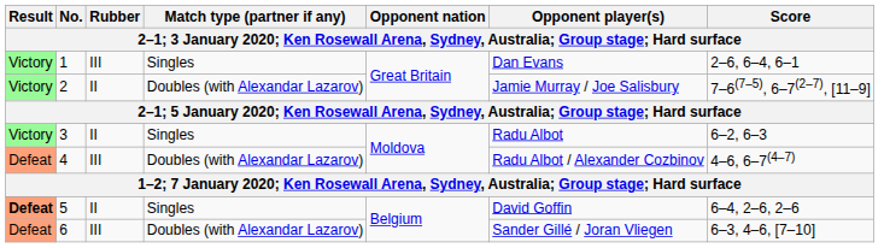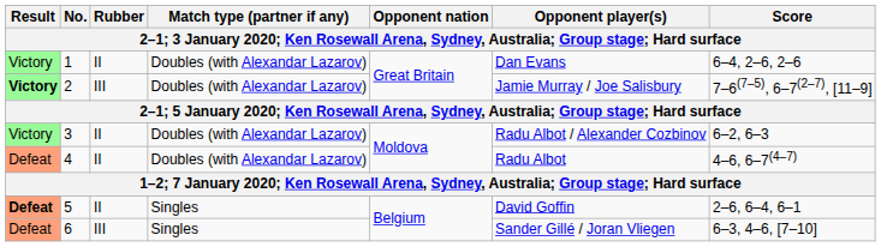1 | Rubber: III -> II
1 | Match type (partner if any): Singles -> Doubles (with Alexandar Lazarov)
1 | Score: 2–6, 6–4, 6–1 -> 6–4, 2–6, 2–6
2 | Result: normal -> bold
2 | Rubber: II -> III
3 | Match type (partner if any): Singles -> Doubles (with Alexandar Lazarov)
3 | Opponent player(s): Radu Albot -> Radu Albot / Alexander Cozbinov
4 | Rubber: III -> II
4 | Opponent player(s): Radu Albot / Alexander Cozbinov -> Radu Albot
5 | Score: 6–4, 2–6, 2–6 -> 2–6, 6–4, 6–1
6 | Match type (partner if any): Doubles (with Alexandar Lazarov) -> Singles
